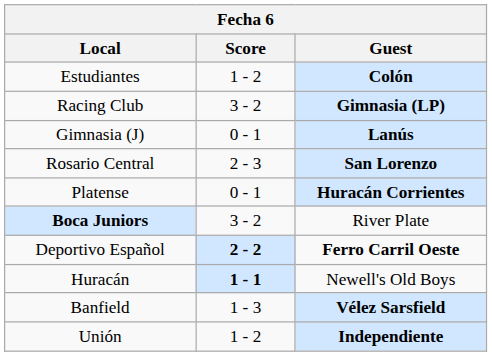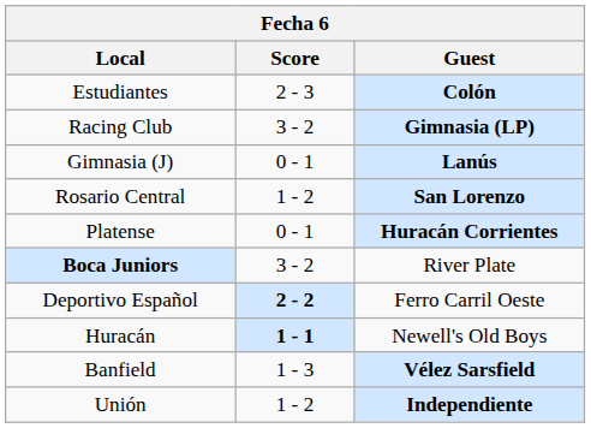Estudiantes | Score: 1 - 2 -> 2 - 3
Rosario Central | Score: 2 - 3 -> 1 - 2
Deportivo Español | Guest: bold -> normal
